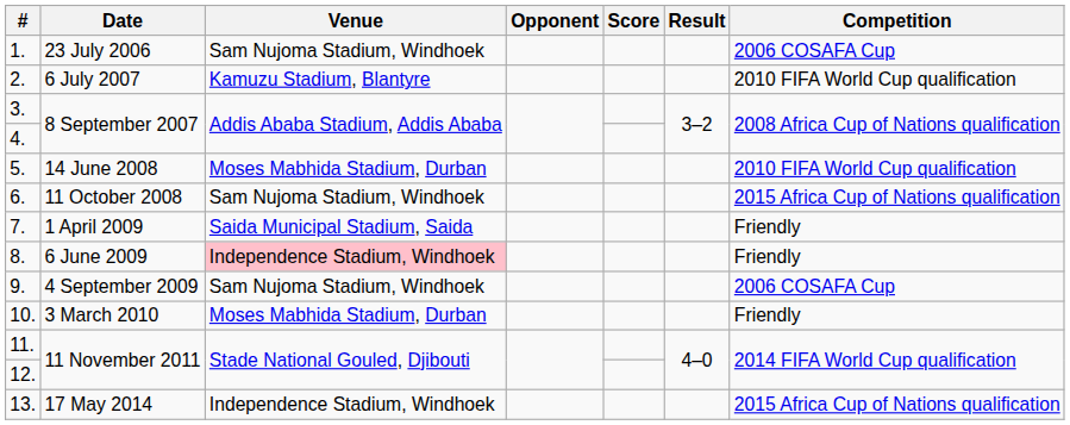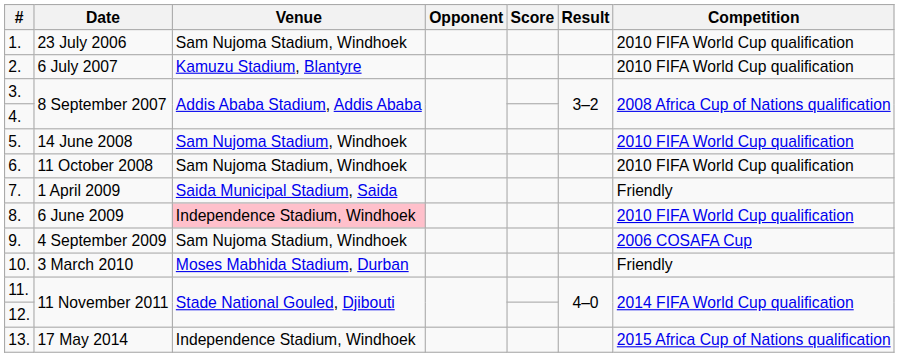1. | Competition: 2006 COSAFA Cup -> 2010 FIFA World Cup qualification
5. | Venue: Moses Mabhida Stadium, Durban -> Sam Nujoma Stadium, Windhoek
6. | Competition: 2015 Africa Cup of Nations qualification -> 2010 FIFA World Cup qualification
8. | Competition: Friendly -> 2010 FIFA World Cup qualification
